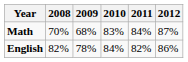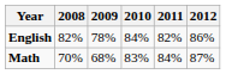rows swapped: English <-> Math
